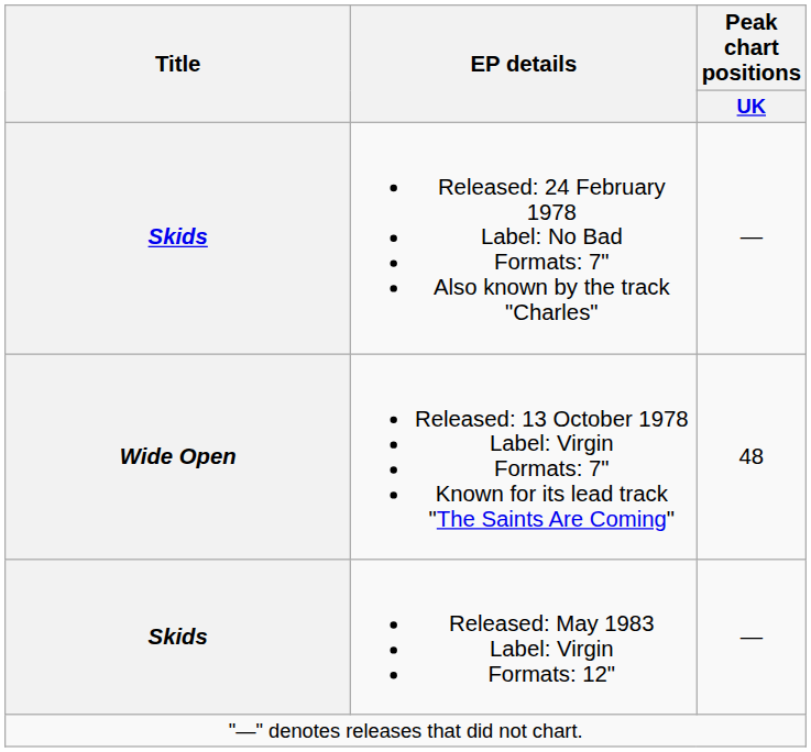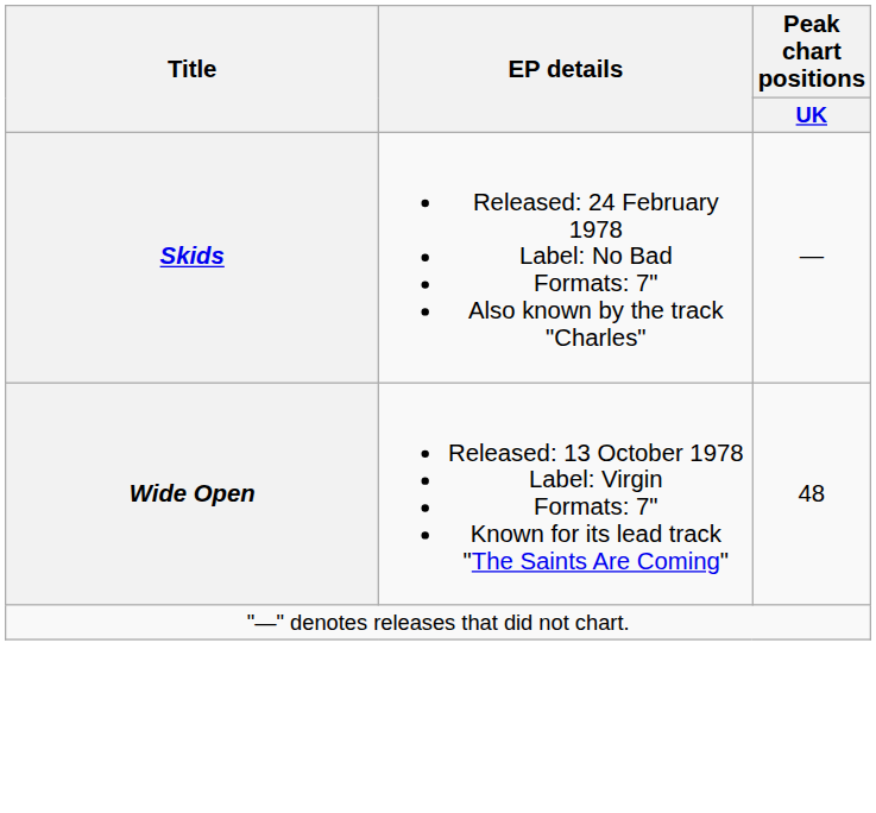- row: Skids | Released: May 1983 Label: Virgin Formats: 12" | —
